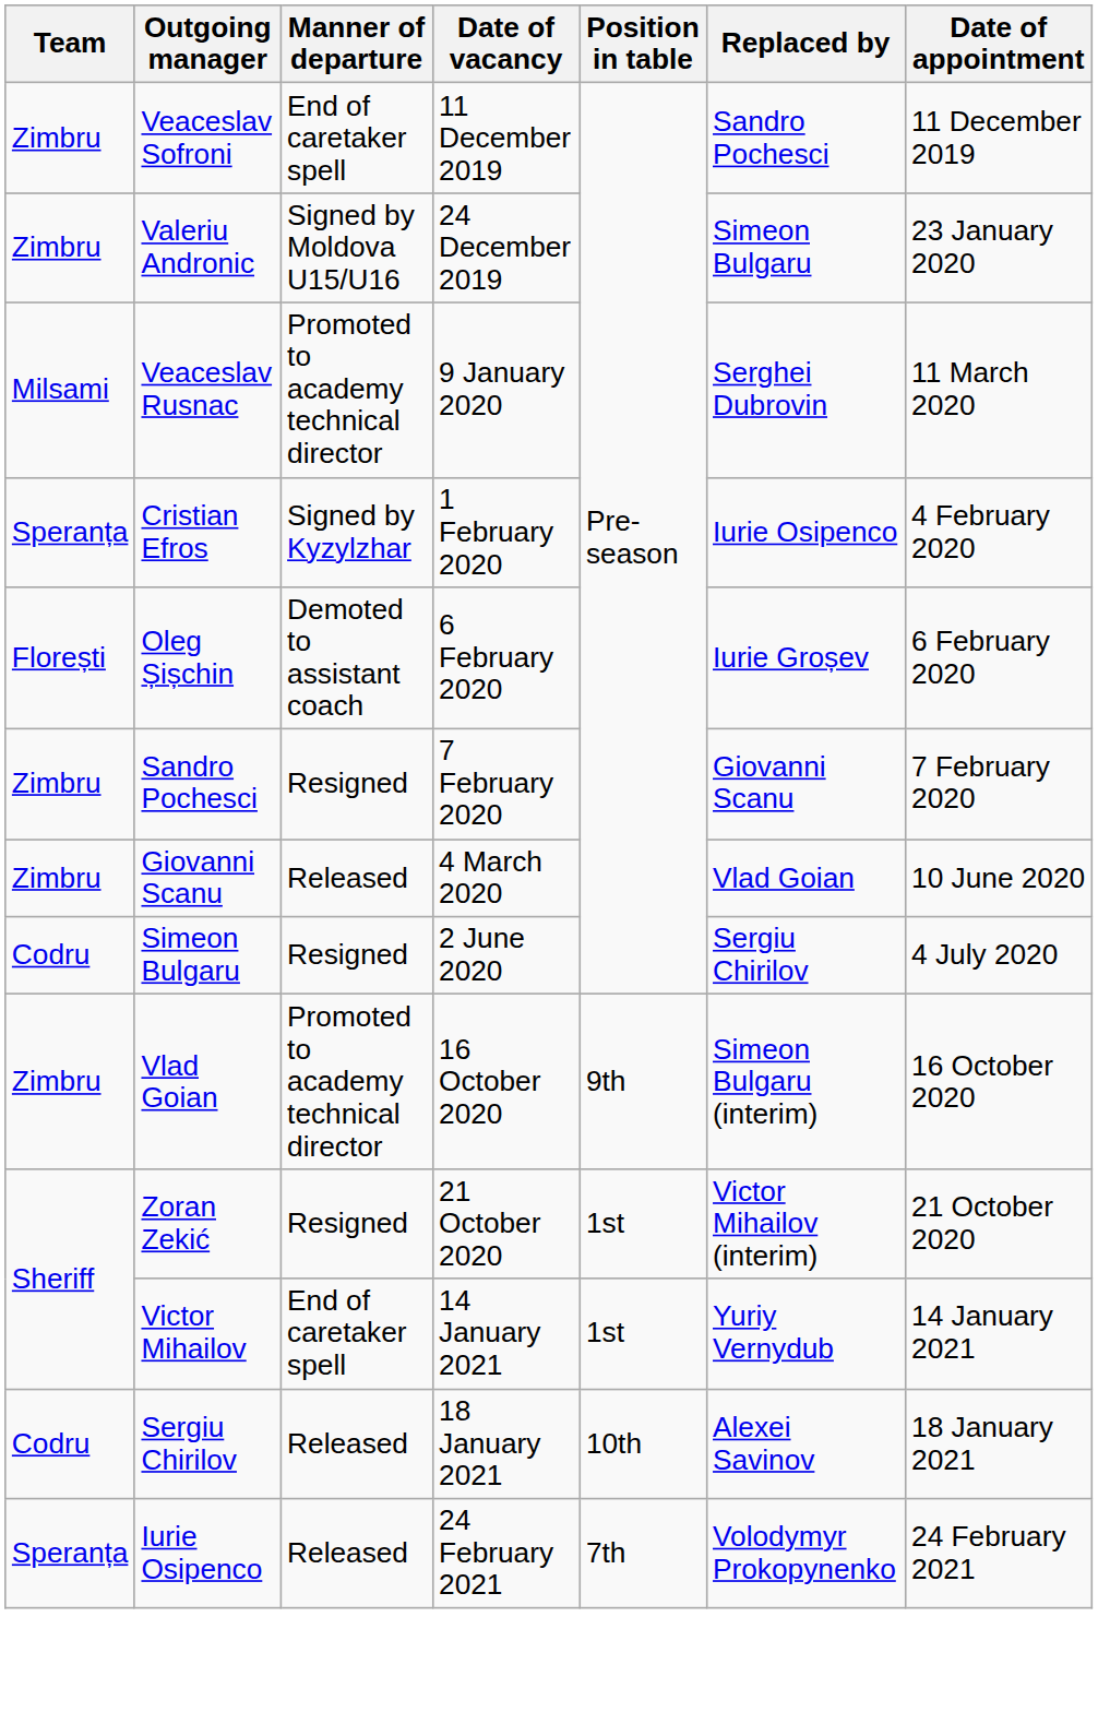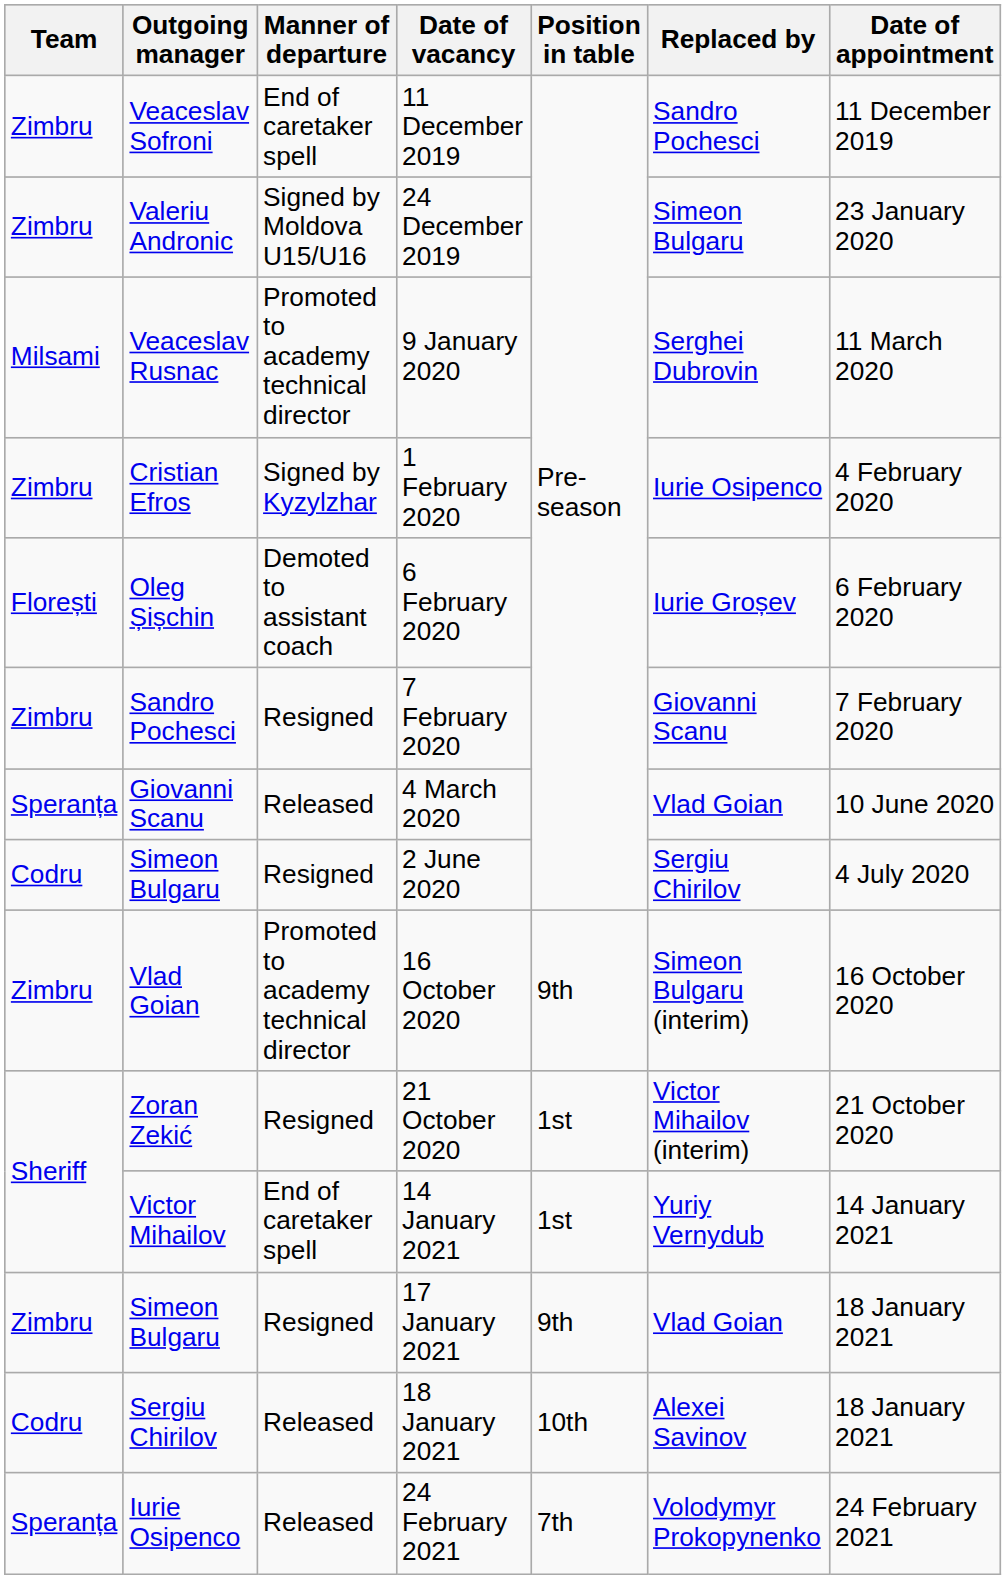1 February 2020 | Team: Speranța -> Zimbru
4 March 2020 | Team: Zimbru -> Speranța
+ row: Zimbru | Simeon Bulgaru | Resigned | 17 January 2021 | 9th | Vlad Goian | 18 January 2021
